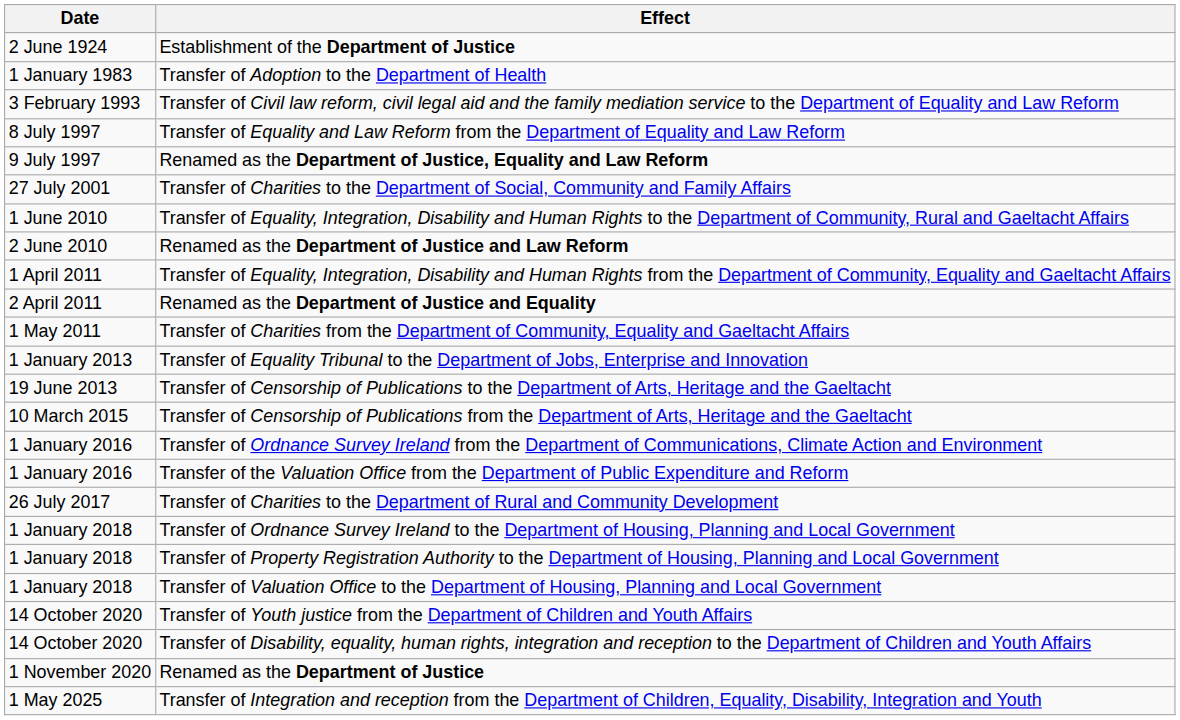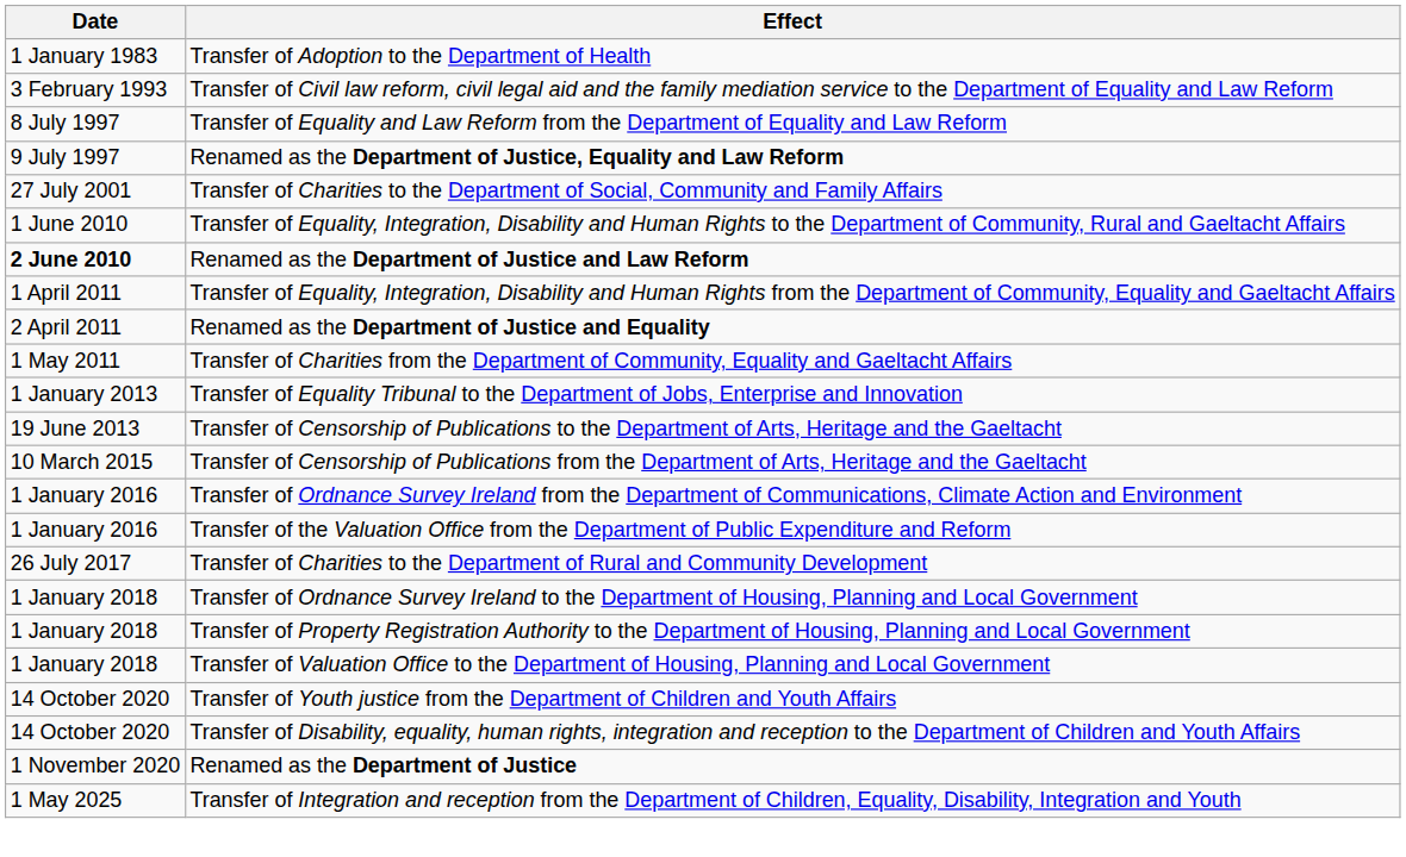- row: 2 June 1924 | Establishment of the Department of Justice
Renamed as the Department of Justice and Law Reform | Date: normal -> bold
